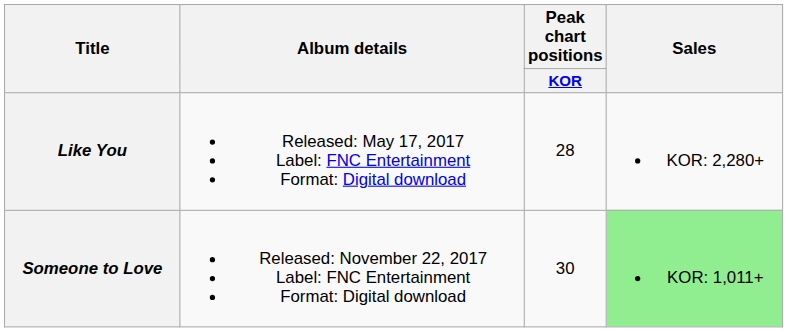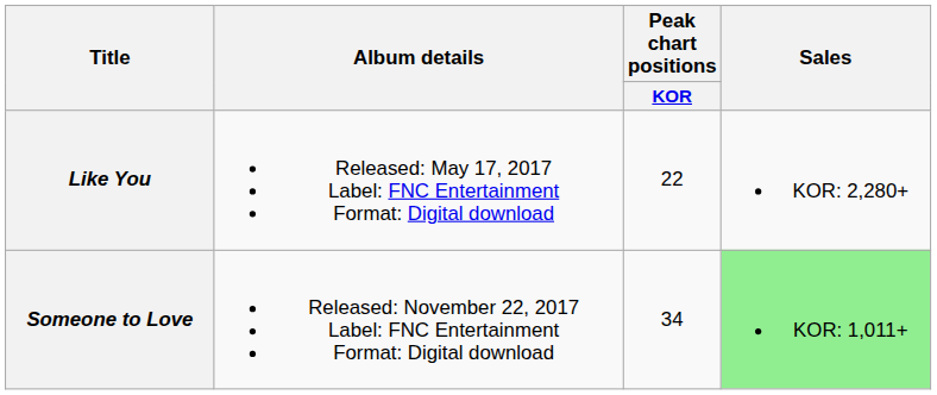Like You | Peak chart positions / KOR: 28 -> 22
Someone to Love | Peak chart positions / KOR: 30 -> 34
